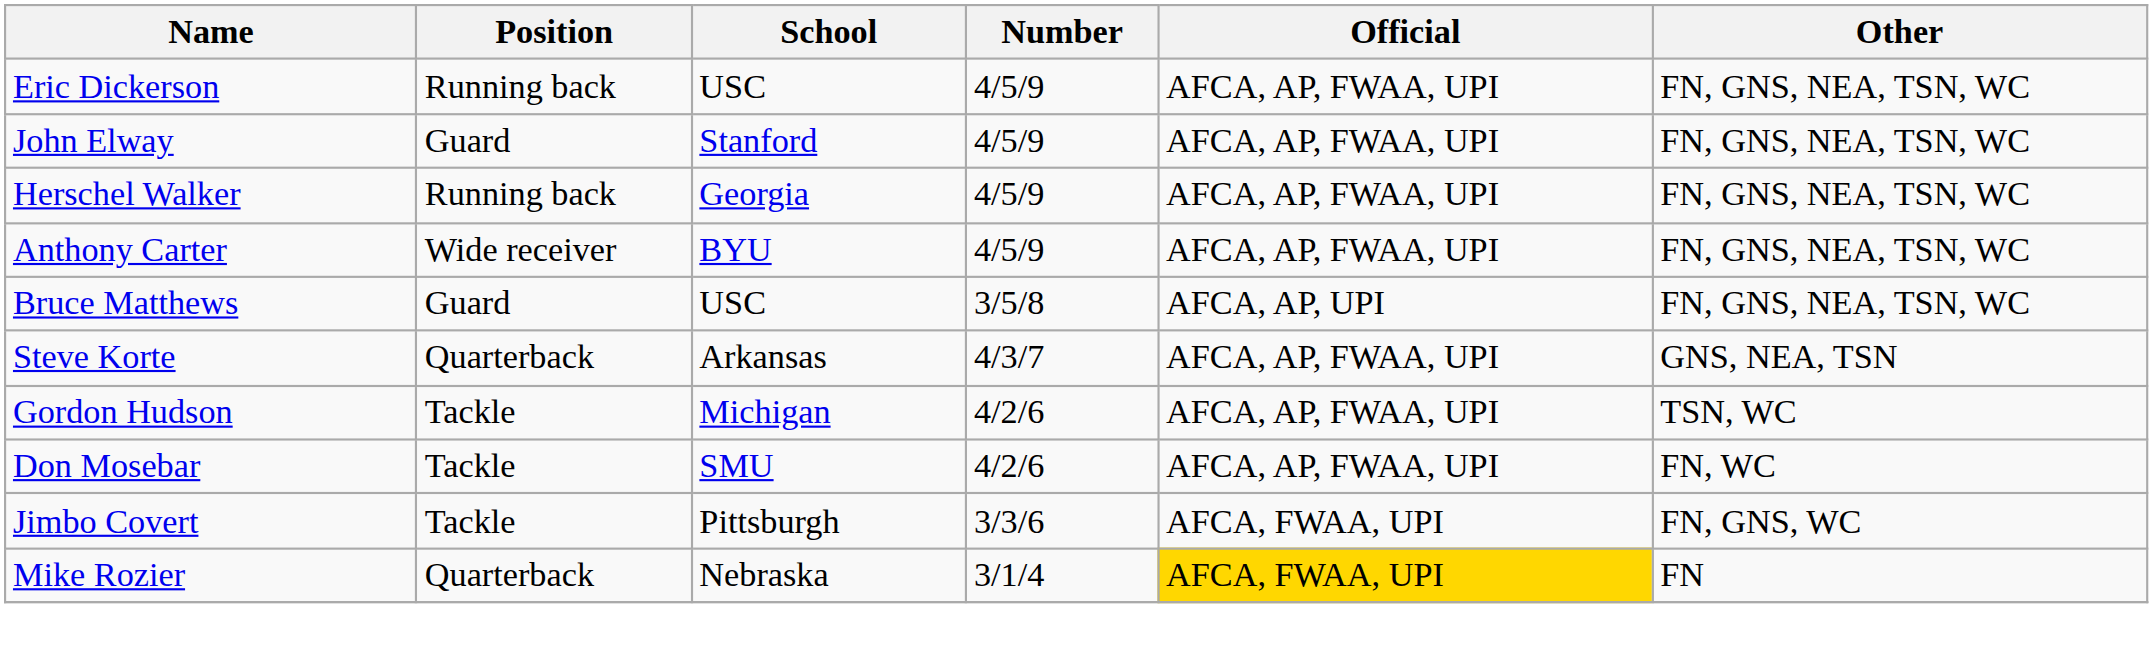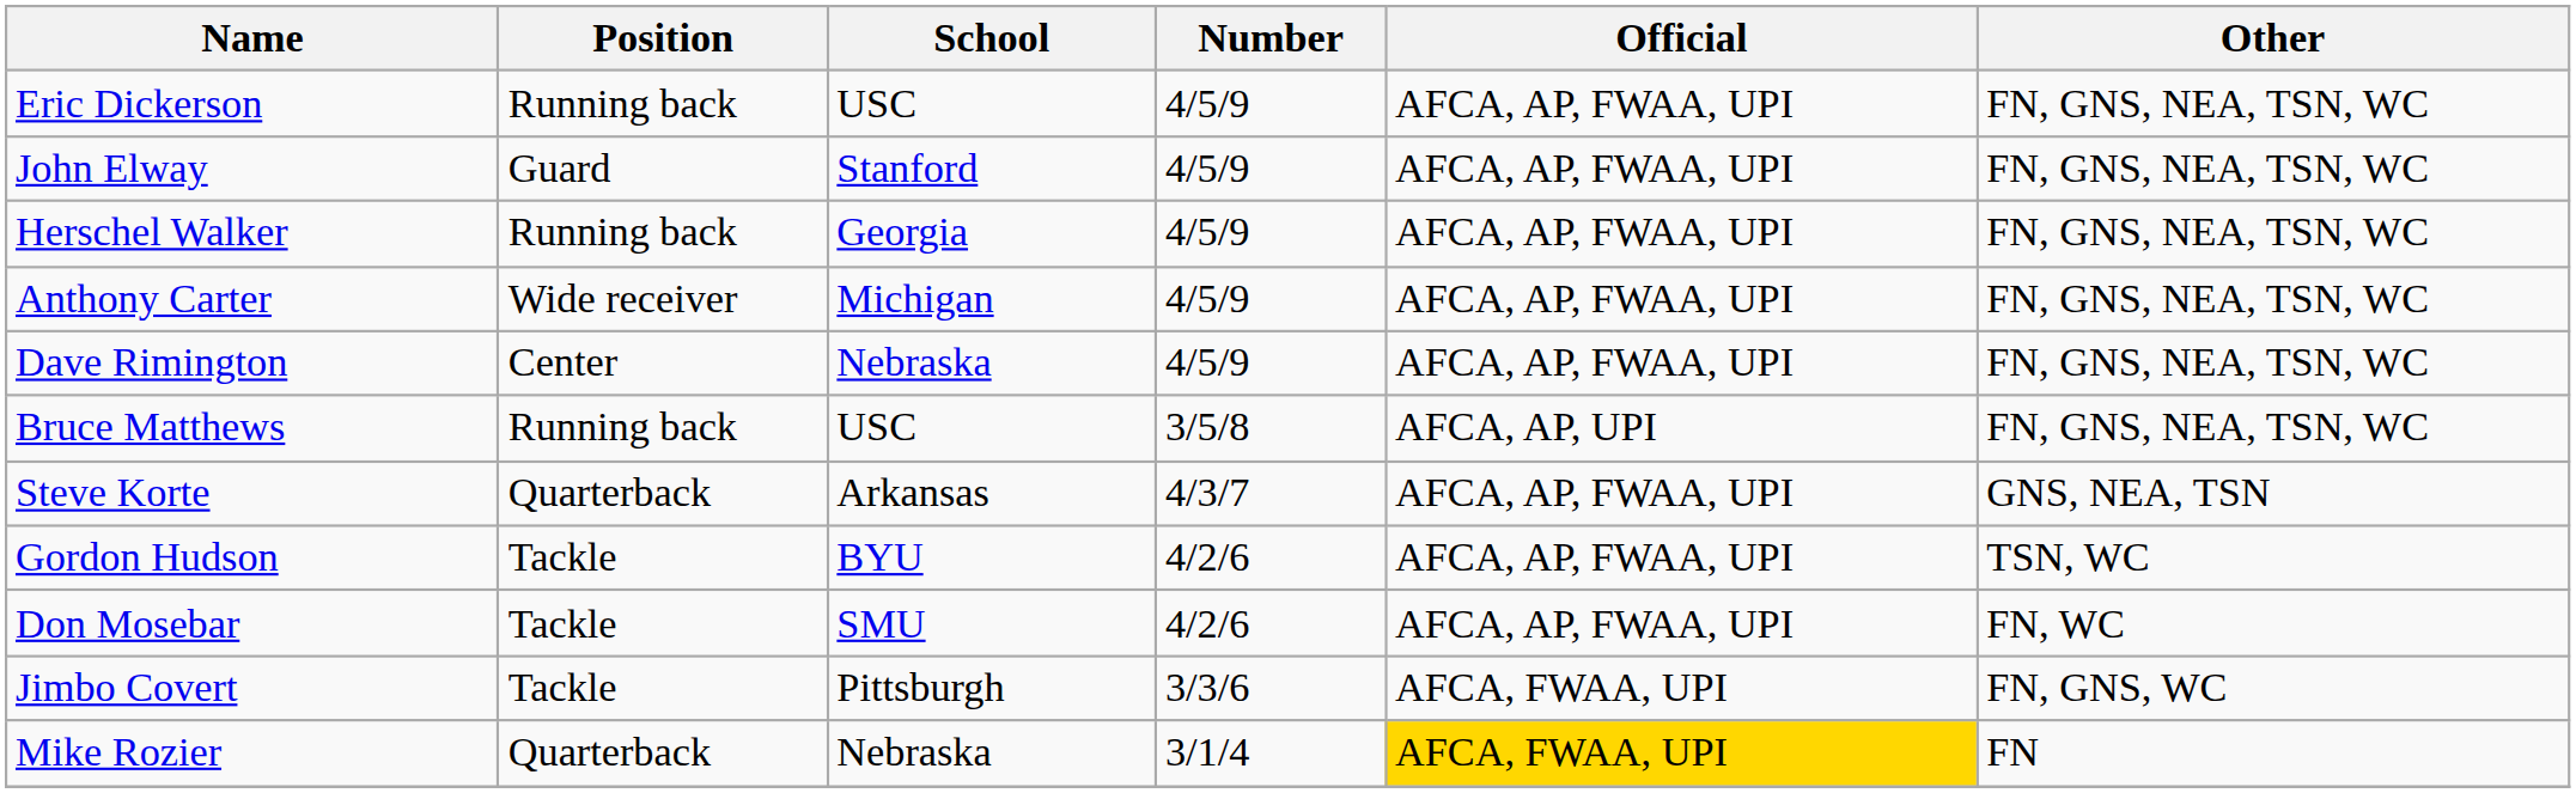Anthony Carter | School: BYU -> Michigan
+ row: Dave Rimington | Center | Nebraska | 4/5/9 | AFCA, AP, FWAA, UPI | FN, GNS, NEA, TSN, WC
Bruce Matthews | Position: Guard -> Running back
Gordon Hudson | School: Michigan -> BYU
